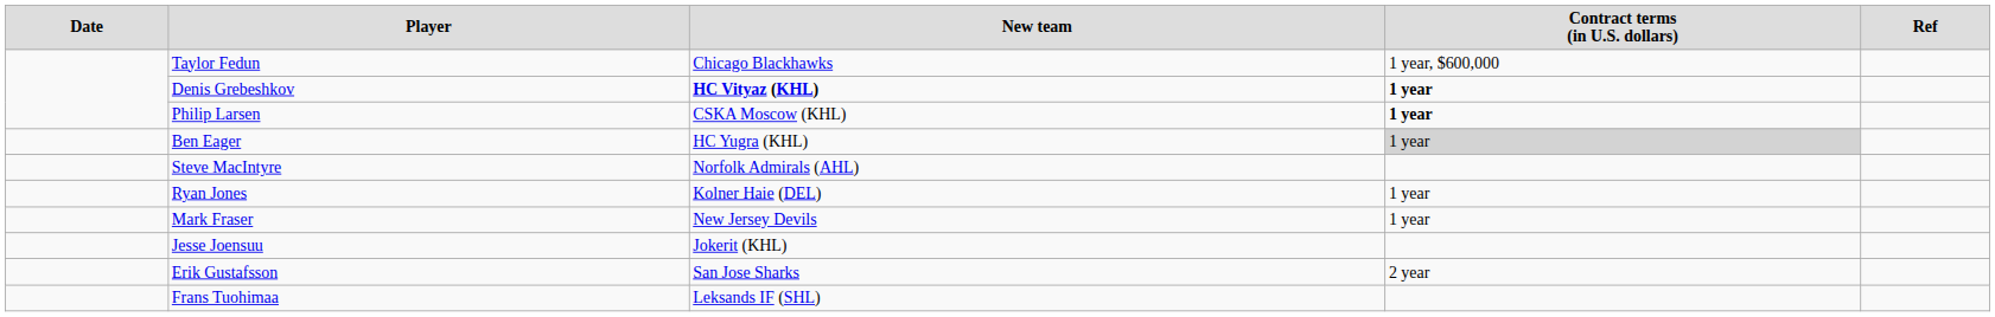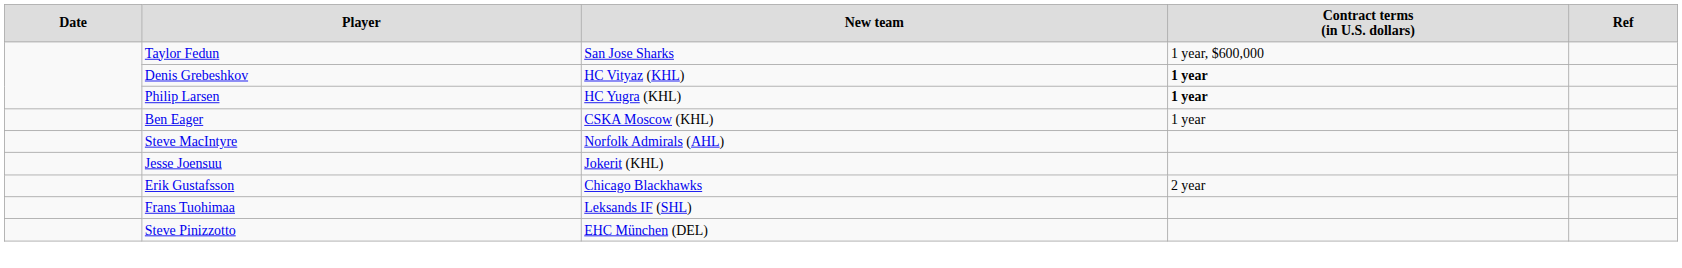Taylor Fedun | column 3: Chicago Blackhawks -> San Jose Sharks
Denis Grebeshkov | column 3: bold -> normal
Philip Larsen | column 3: CSKA Moscow (KHL) -> HC Yugra (KHL)
Ben Eager | column 3: HC Yugra (KHL) -> CSKA Moscow (KHL)
Ben Eager | column 4: lightgrey background -> no background
- row: Ryan Jones | Kolner Haie (DEL) | 1 year
- row: Mark Fraser | New Jersey Devils | 1 year
Erik Gustafsson | column 3: San Jose Sharks -> Chicago Blackhawks
+ row: Steve Pinizzotto | EHC München (DEL)
